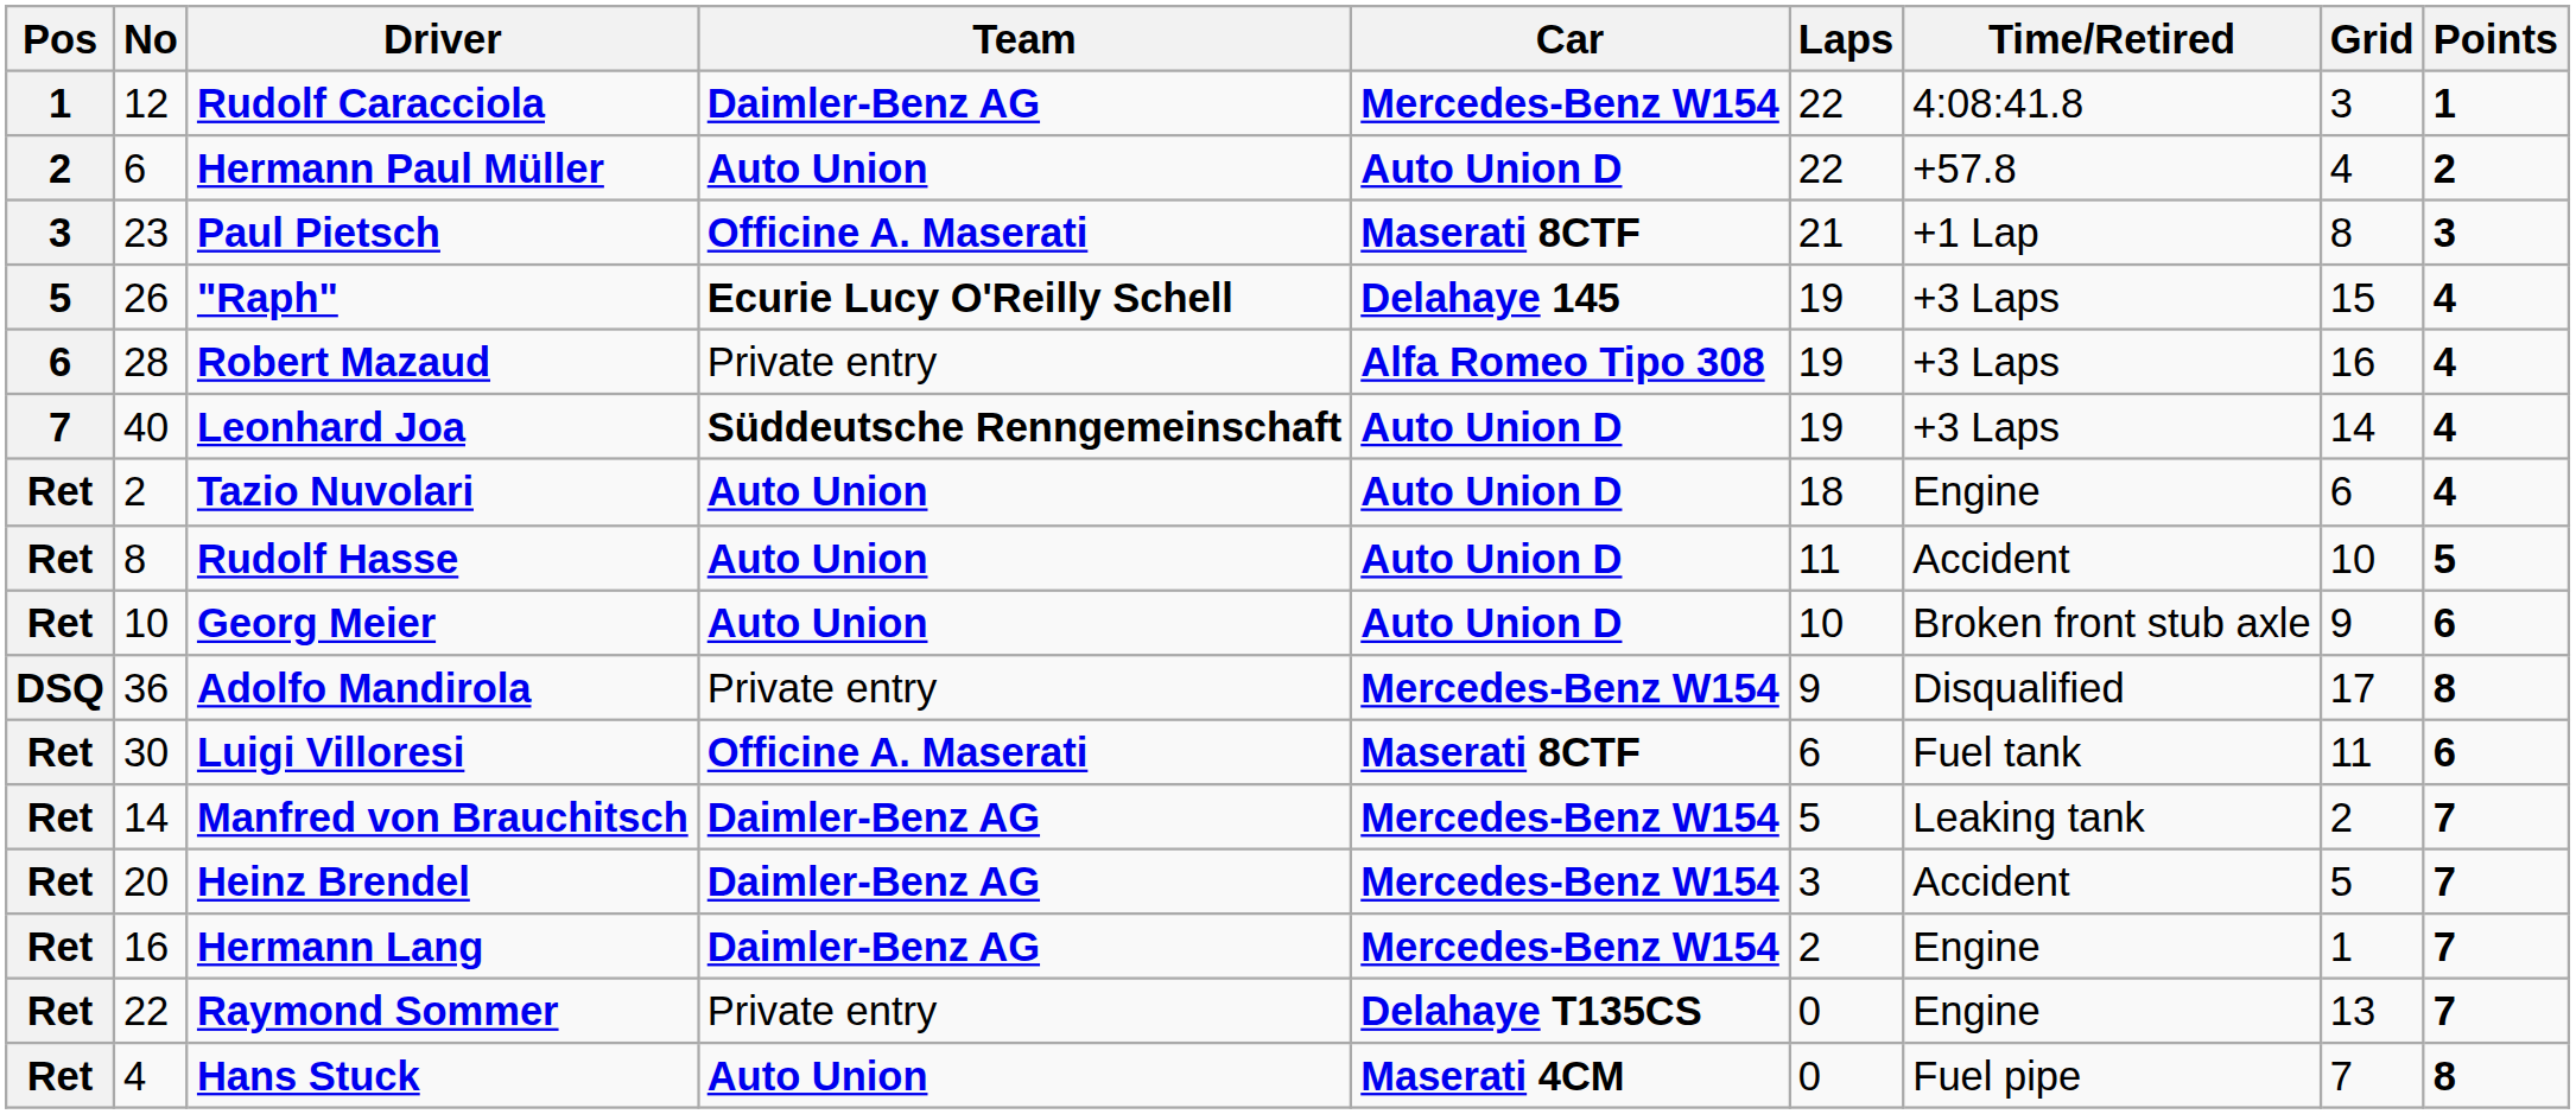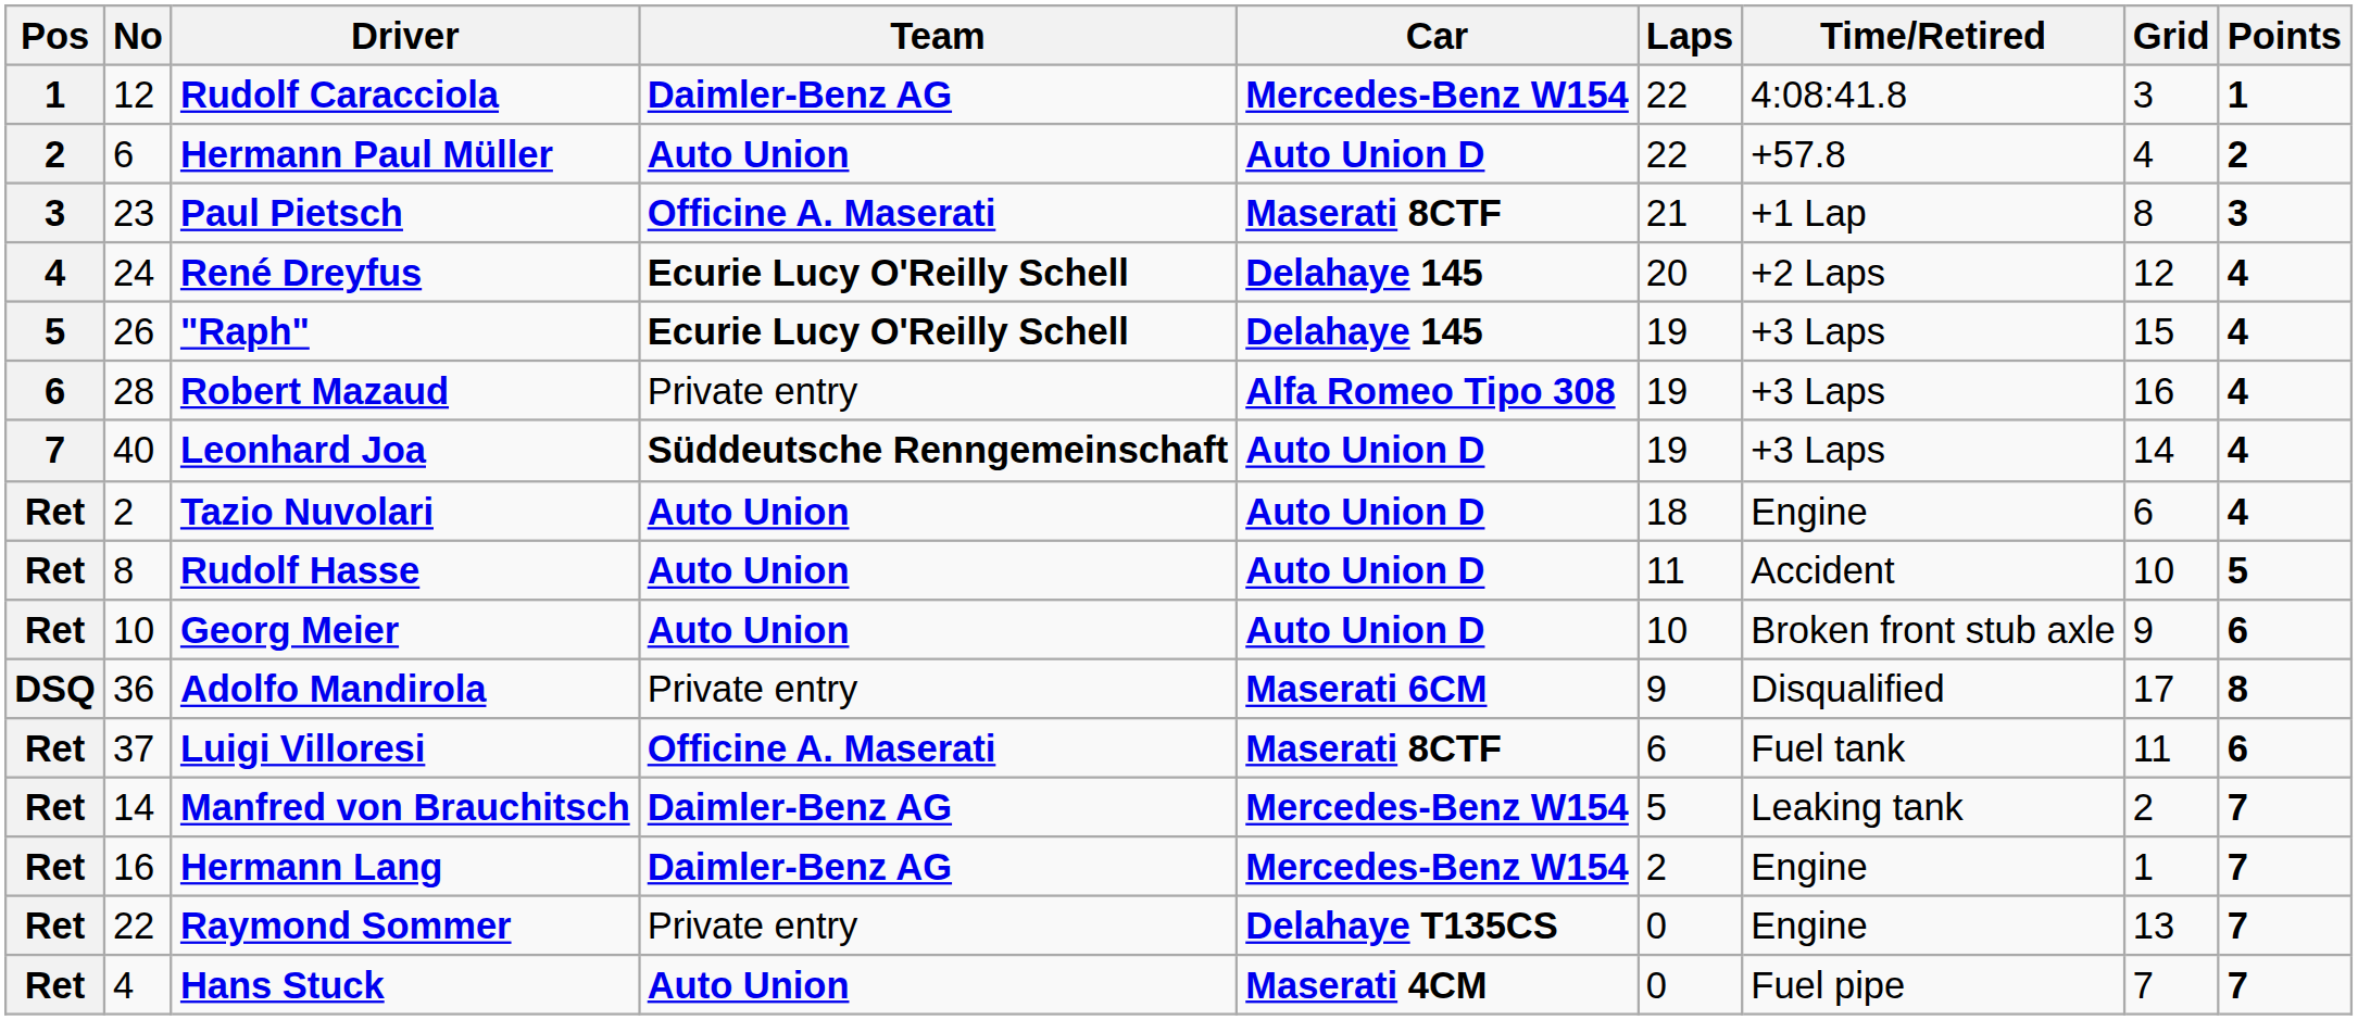+ row: 4 | 24 | René Dreyfus | Ecurie Lucy O'Reilly Schell | Delahaye 145 | 20 | +2 Laps | 12 | 4
Adolfo Mandirola | Car: Mercedes-Benz W154 -> Maserati 6CM
Luigi Villoresi | No: 30 -> 37
- row: Ret | 20 | Heinz Brendel | Daimler-Benz AG | Mercedes-Benz W154 | 3 | Accident | 5 | 7
Hans Stuck | Points: 8 -> 7
